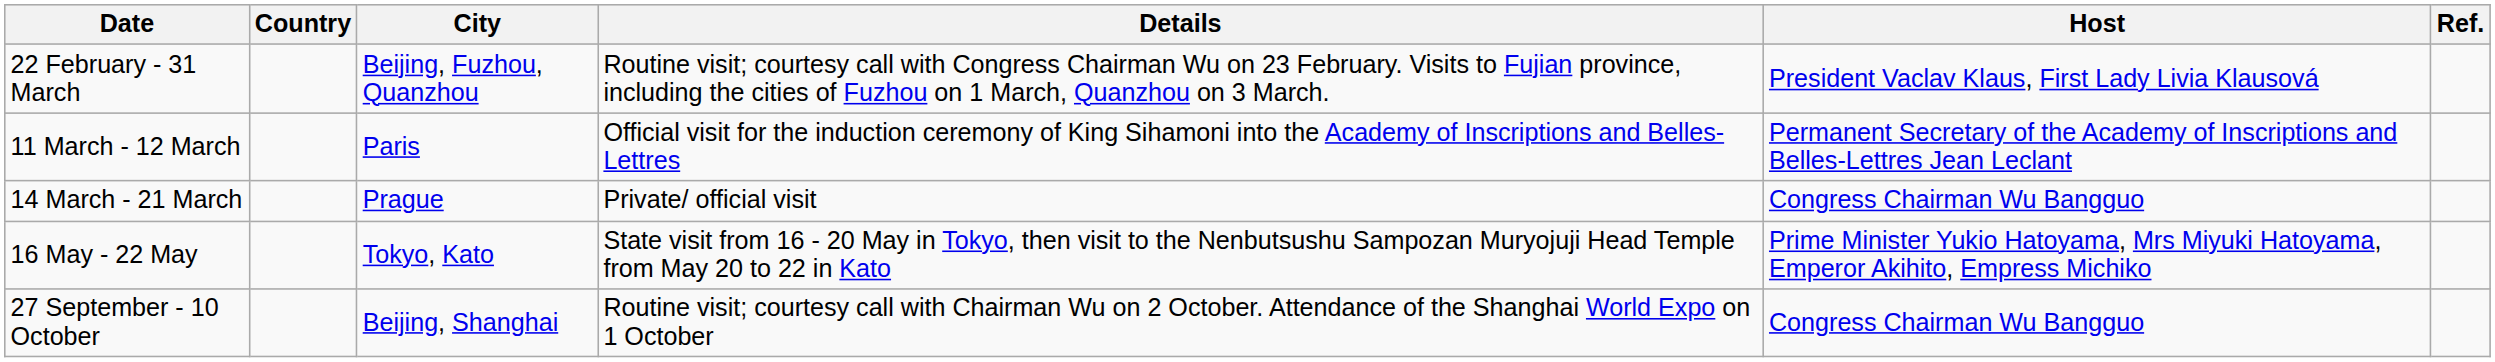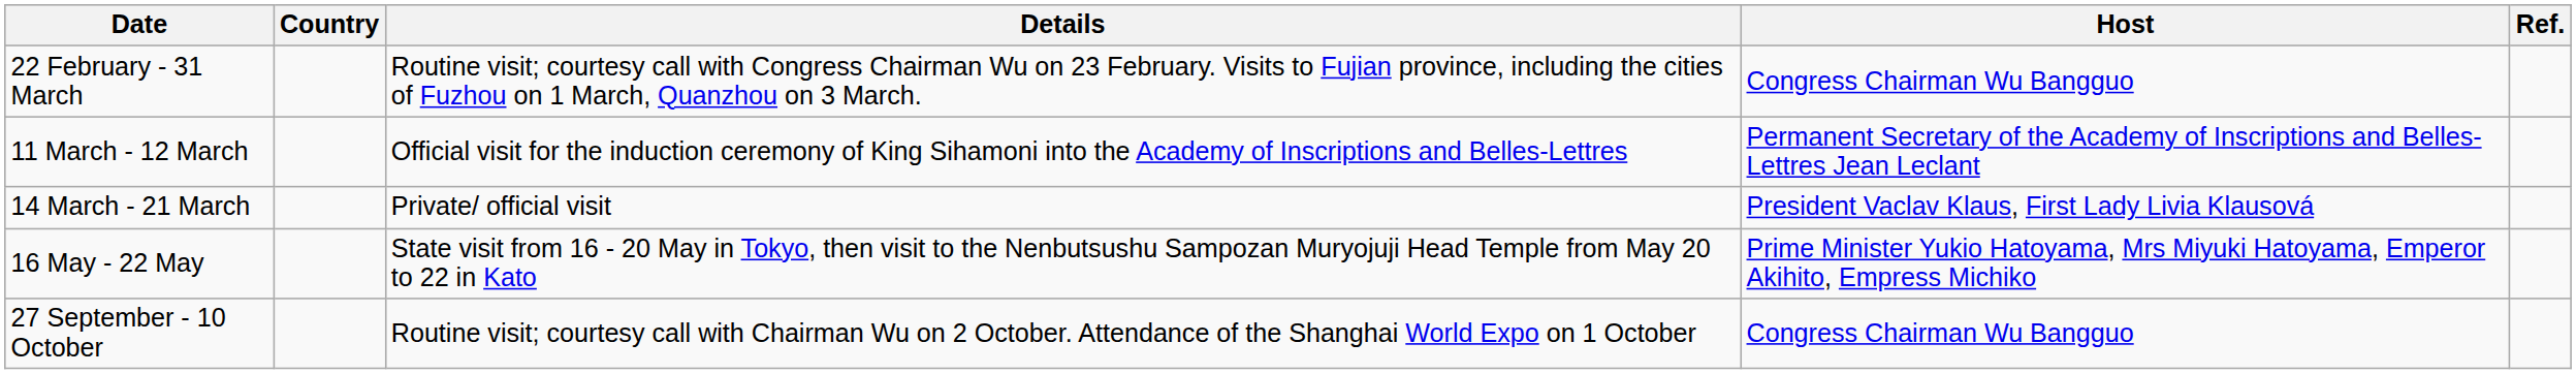- column: City | Beijing, Fuzhou, Quanzhou | Paris | Prague | Tokyo, Kato | Beijing, Shanghai
22 February - 31 March | Host: President Vaclav Klaus, First Lady Livia Klausová -> Congress Chairman Wu Bangguo
14 March - 21 March | Host: Congress Chairman Wu Bangguo -> President Vaclav Klaus, First Lady Livia Klausová
